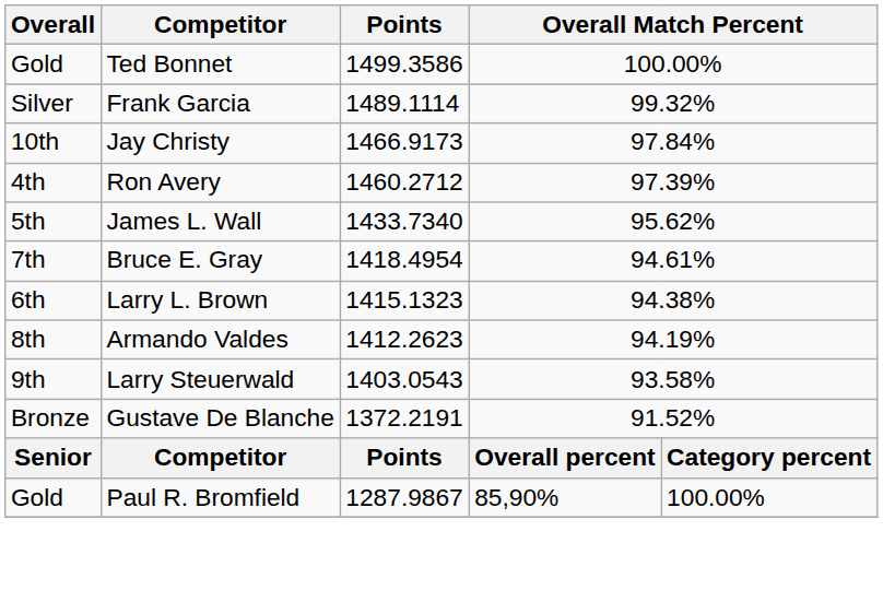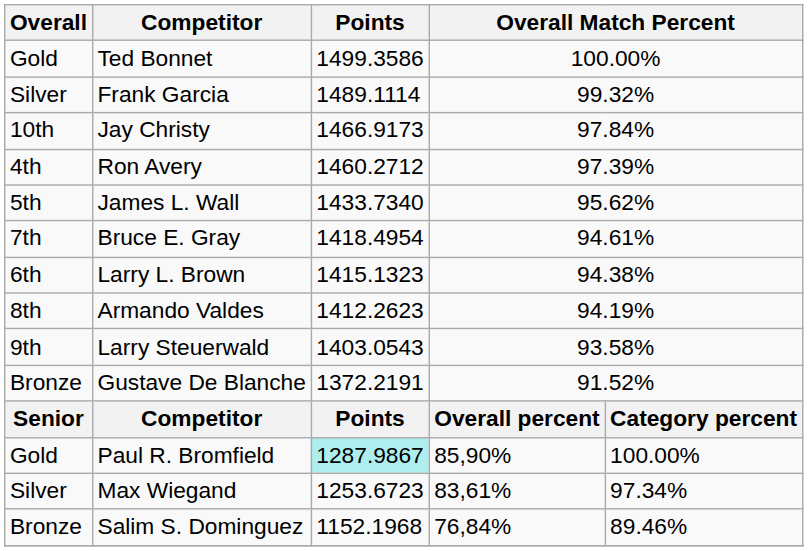Paul R. Bromfield | Points: no background -> paleturquoise background
+ row: Silver | Max Wiegand | 1253.6723 | 83,61% | 97.34%
+ row: Bronze | Salim S. Dominguez | 1152.1968 | 76,84% | 89.46%
